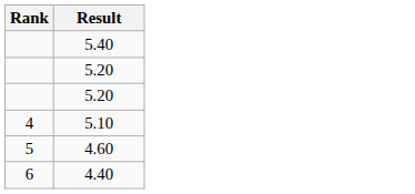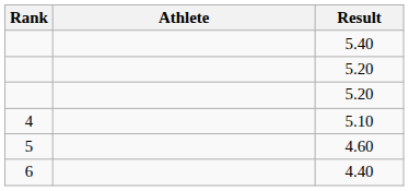+ column: Athlete
